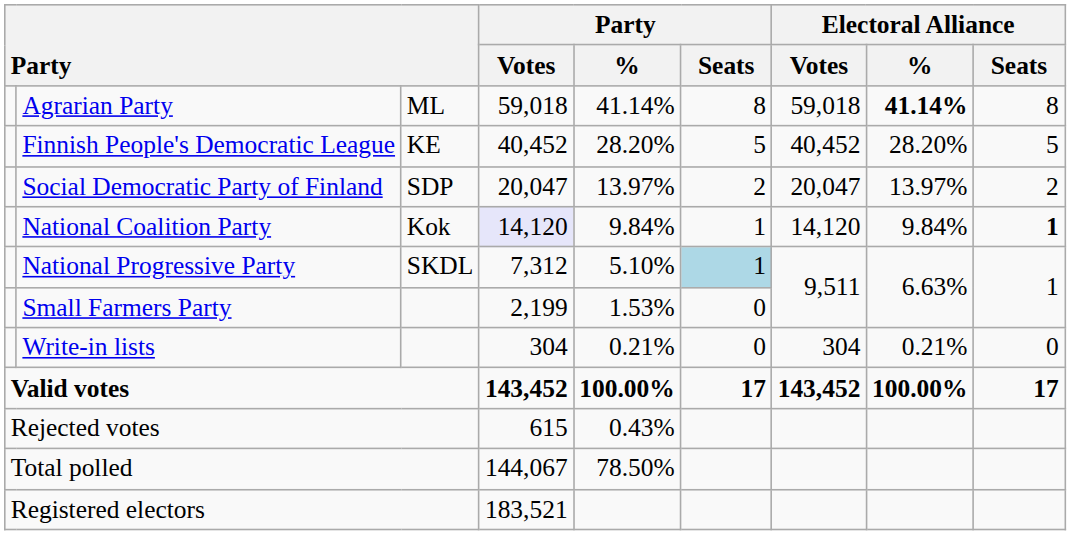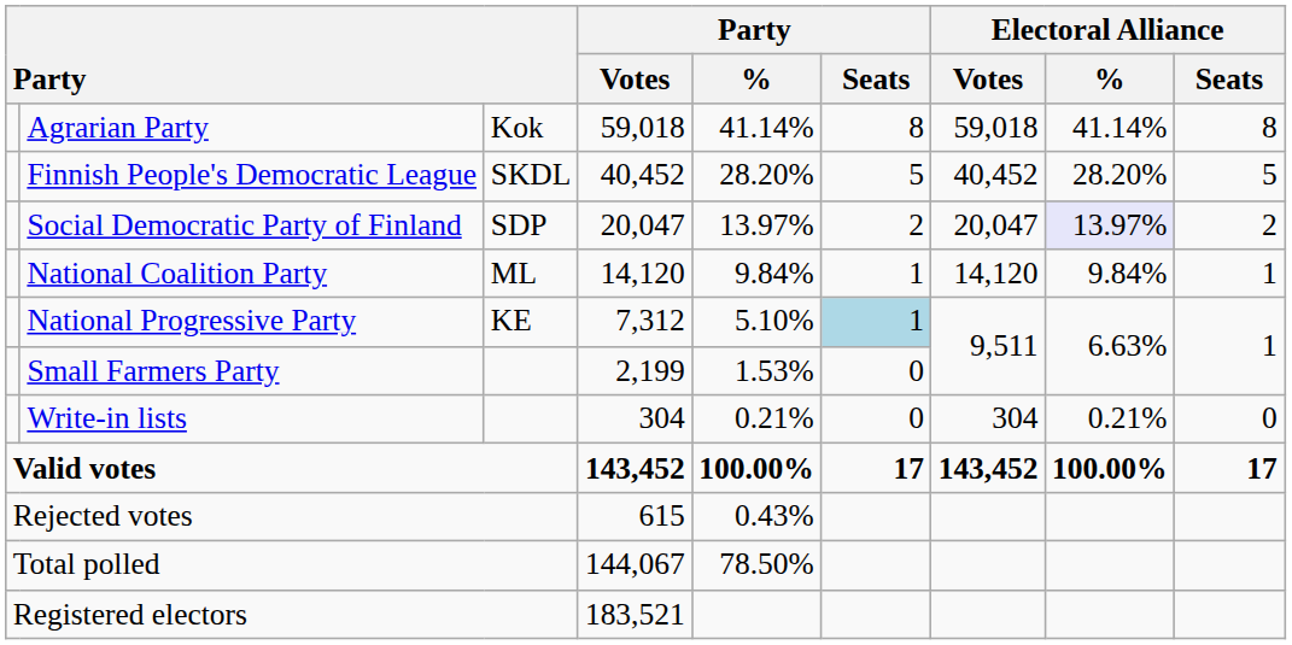Agrarian Party | column 3: ML -> Kok
Agrarian Party | Electoral Alliance / %: bold -> normal
Finnish People's Democratic League | column 3: KE -> SKDL
Social Democratic Party of Finland | Electoral Alliance / %: no background -> lavender background
National Coalition Party | column 3: Kok -> ML
National Coalition Party | Party / Votes: lavender background -> no background
National Coalition Party | Electoral Alliance / Seats: bold -> normal
National Progressive Party | column 3: SKDL -> KE
